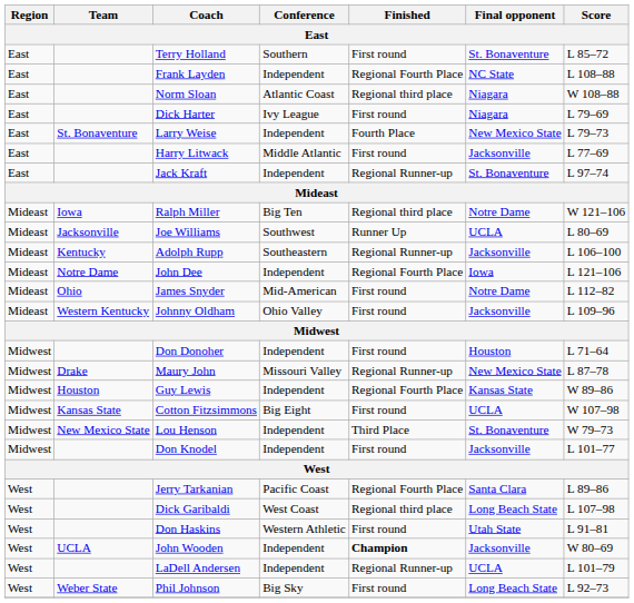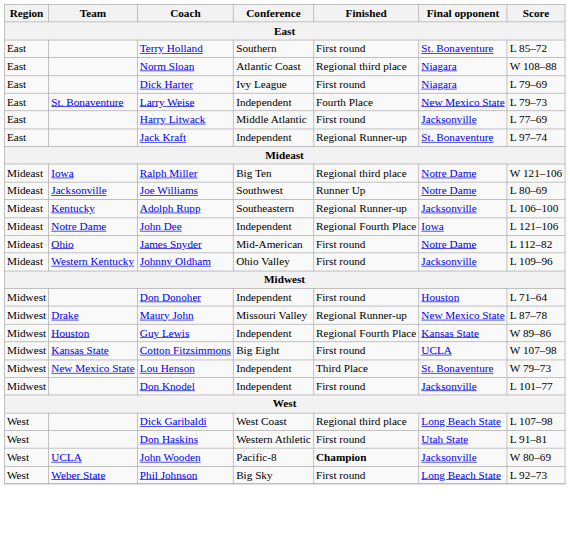- row: East | Frank Layden | Independent | Regional Fourth Place | NC State | L 108–88
Joe Williams | Final opponent: UCLA -> Notre Dame
- row: West | Jerry Tarkanian | Pacific Coast | Regional Fourth Place | Santa Clara | L 89–86
John Wooden | Conference: Independent -> Pacific-8
- row: West | LaDell Andersen | Independent | Regional Runner-up | UCLA | L 101–79
